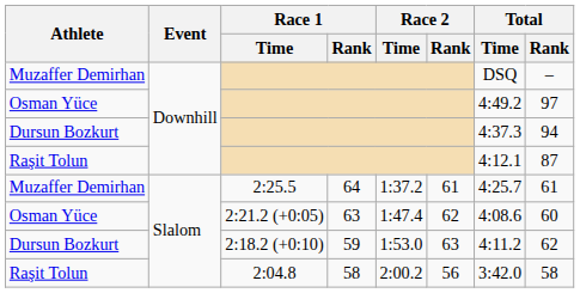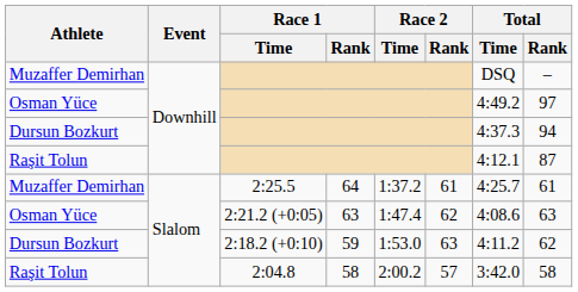2:21.2 (+0:05) | Total / Rank: 60 -> 63
2:04.8 | Race 2 / Rank: 56 -> 57
